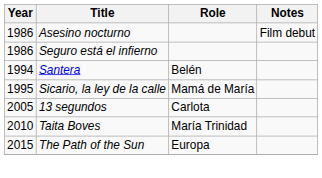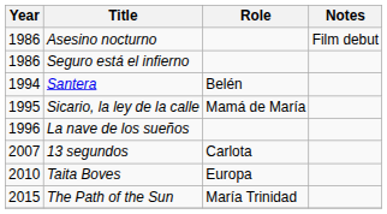+ row: 1996 | La nave de los sueños
13 segundos | Year: 2005 -> 2007
Taita Boves | Role: María Trinidad -> Europa
The Path of the Sun | Role: Europa -> María Trinidad
